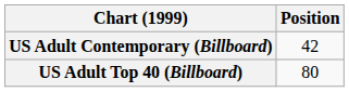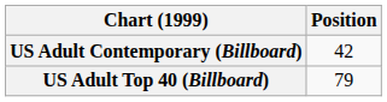US Adult Top 40 (Billboard) | Position: 80 -> 79
